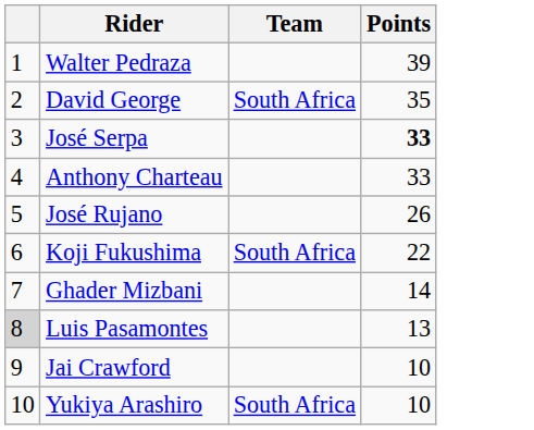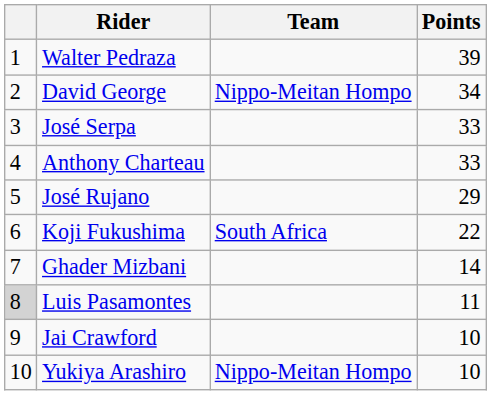David George | Team: South Africa -> Nippo-Meitan Hompo
David George | Points: 35 -> 34
José Serpa | Points: bold -> normal
José Rujano | Points: 26 -> 29
Luis Pasamontes | Points: 13 -> 11
Yukiya Arashiro | Team: South Africa -> Nippo-Meitan Hompo
